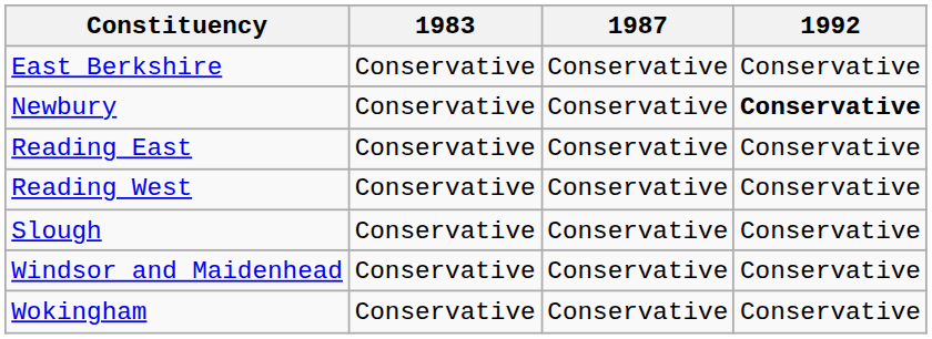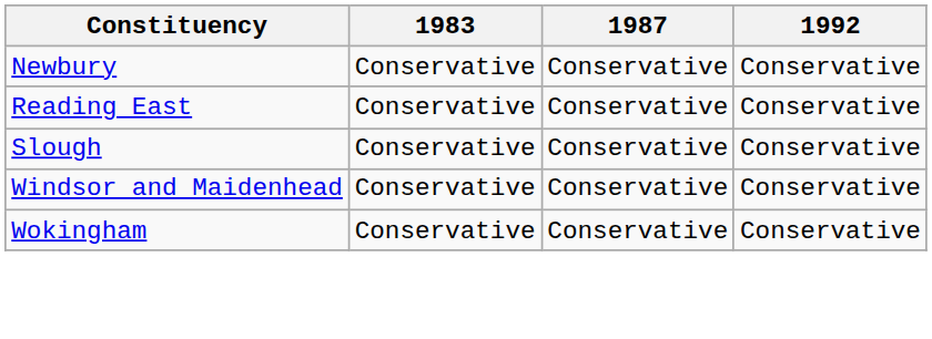- row: East Berkshire | Conservative | Conservative | Conservative
Newbury | 1992: bold -> normal
- row: Reading West | Conservative | Conservative | Conservative
